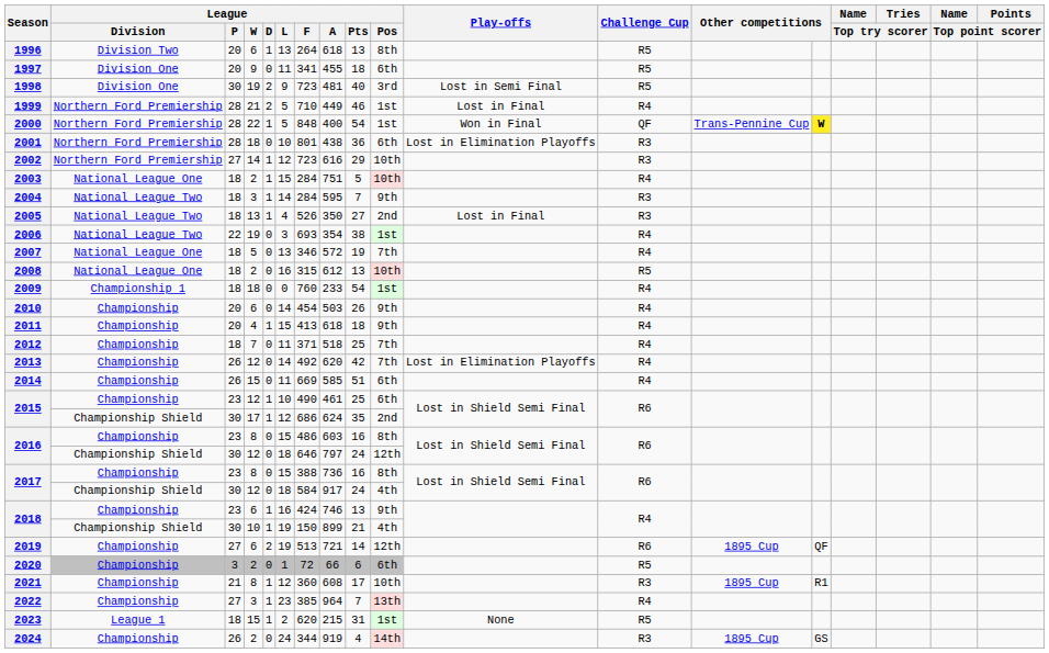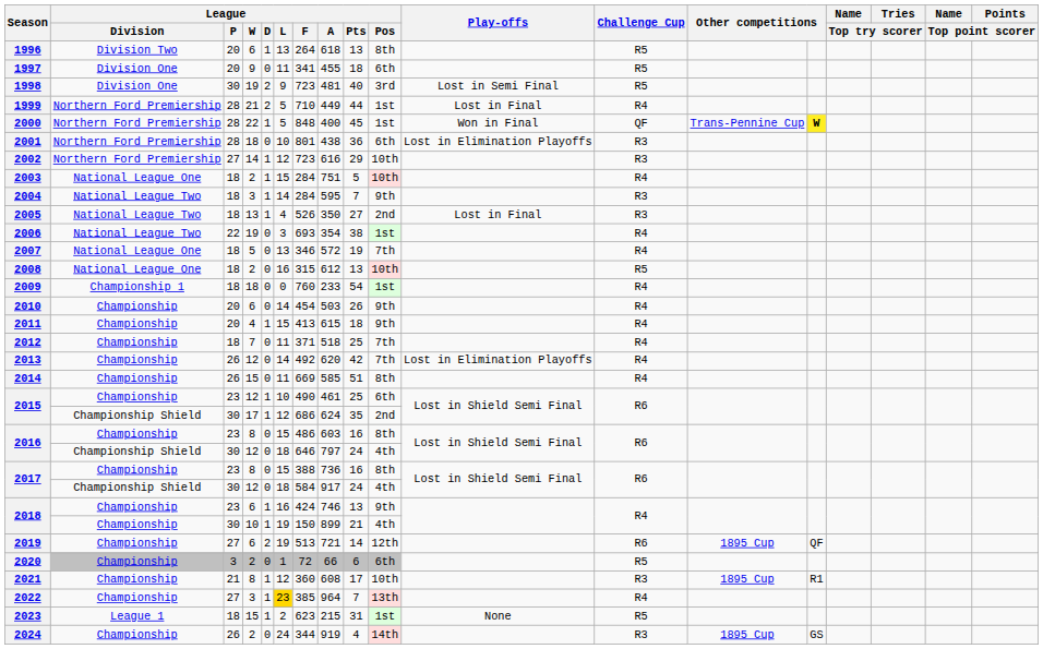1999 | League / Pts: 46 -> 44
2000 | League / Pts: 54 -> 45
2011 | League / A: 618 -> 615
2014 | League / Pos: 6th -> 8th
2016 / 12 | League / Pos: 12th -> 4th
2018 / 10 | League / Division: Championship Shield -> Championship
2022 | League / L: no background -> gold background
2023 | League / F: 620 -> 623
